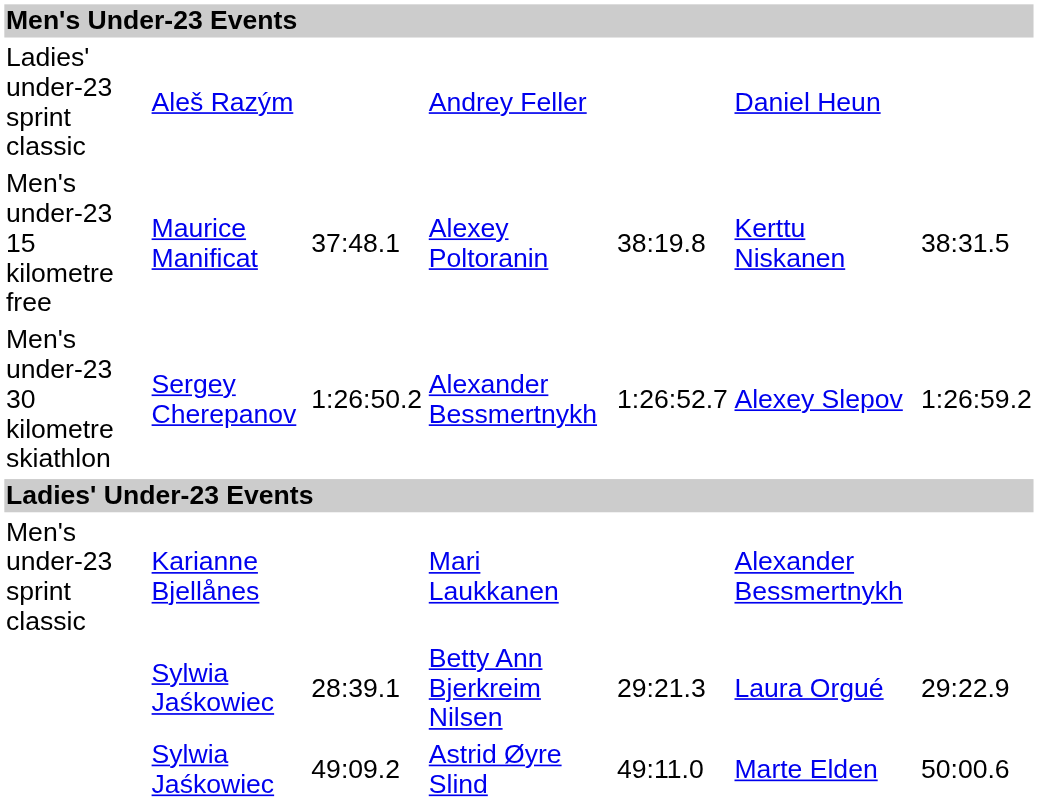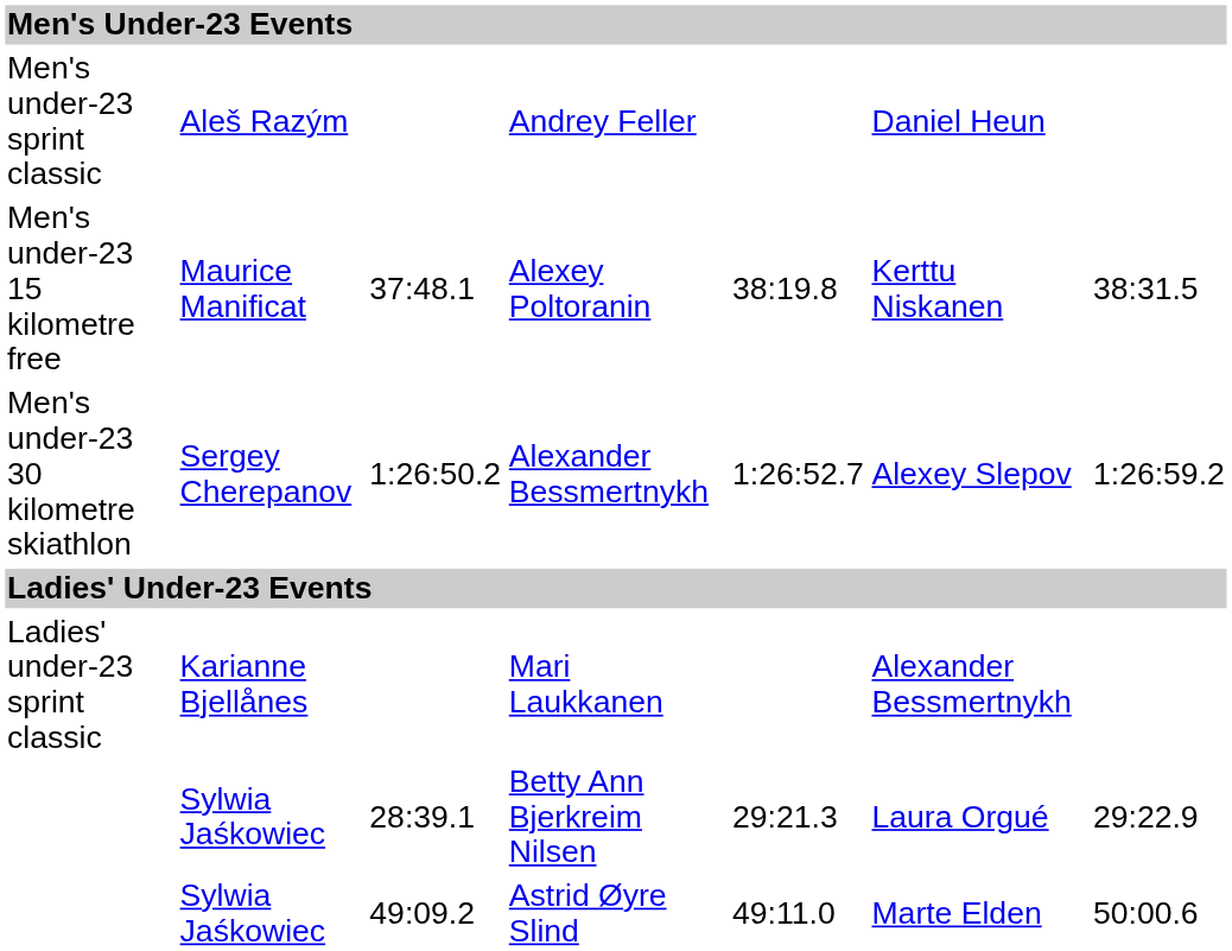Andrey Feller | column 1: Ladies' under-23 sprint classic -> Men's under-23 sprint classic
Mari Laukkanen | column 1: Men's under-23 sprint classic -> Ladies' under-23 sprint classic
